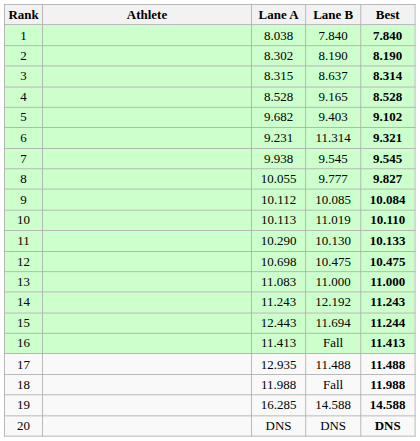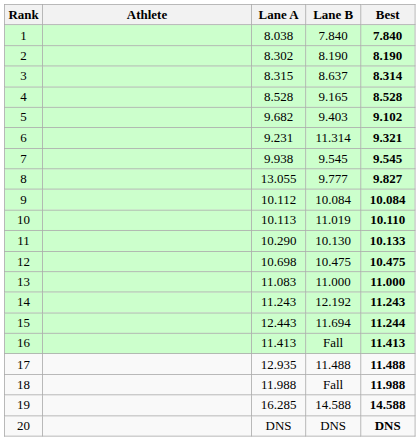8 | Lane A: 10.055 -> 13.055
9 | Lane B: 10.085 -> 10.084
